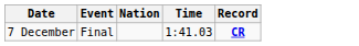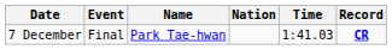+ column: Name | Park Tae-hwan
